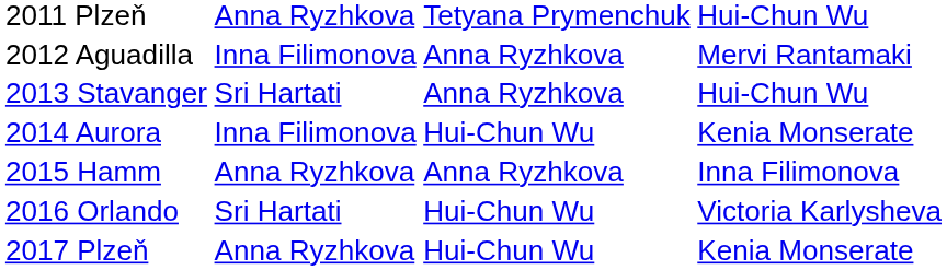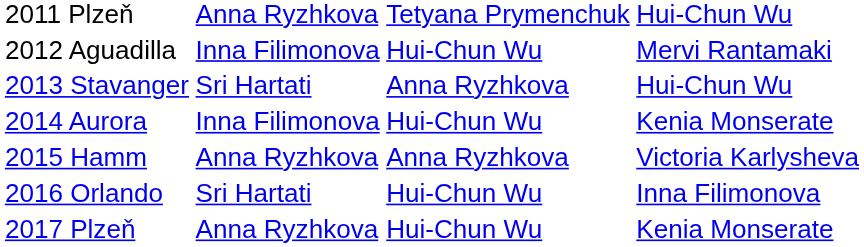2012 Aguadilla | column 3: Anna Ryzhkova -> Hui-Chun Wu
2015 Hamm | column 4: Inna Filimonova -> Victoria Karlysheva
2016 Orlando | column 4: Victoria Karlysheva -> Inna Filimonova
